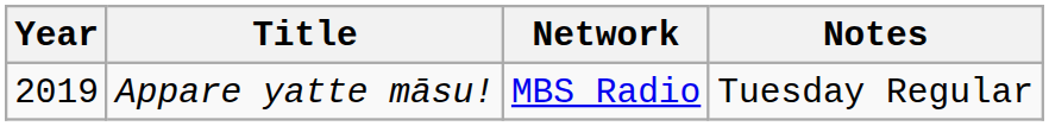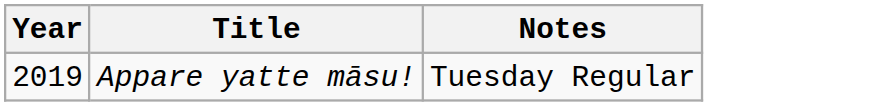- column: Network | MBS Radio
